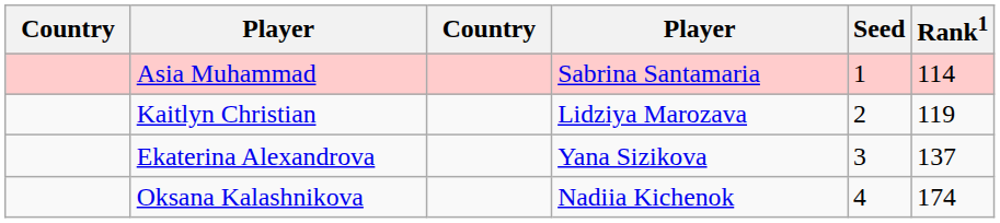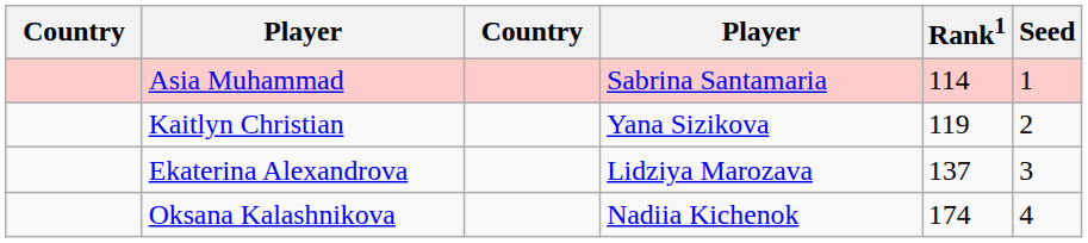columns swapped: Rank1 <-> Seed
Kaitlyn Christian | column 4: Lidziya Marozava -> Yana Sizikova
Ekaterina Alexandrova | column 4: Yana Sizikova -> Lidziya Marozava
